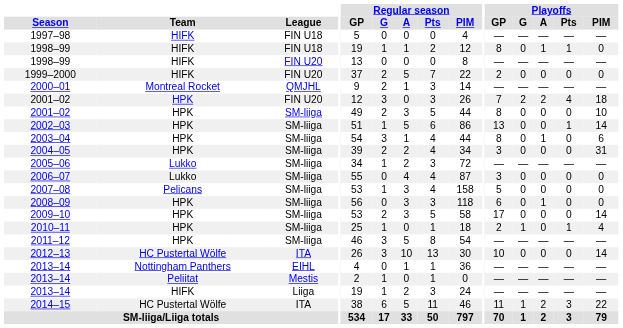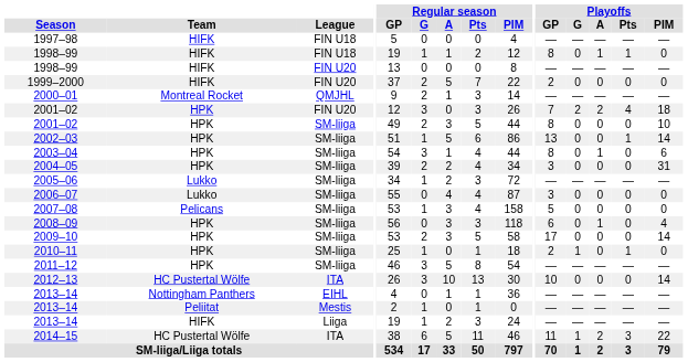2008–09 | Playoffs / PIM: 0 -> 4
2010–11 | Playoffs / PIM: 4 -> 0
